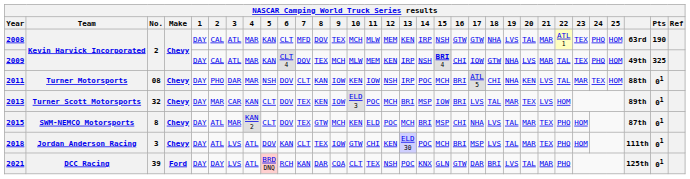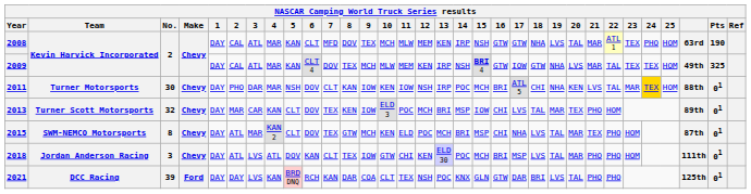2009 | 16: CHI -> GTW
2009 | 24: PHO -> TEX
2011 | No.: 08 -> 30
2011 | 24: no background -> gold background
2013 | 16: BRI -> CHI
2013 | 21: LVS -> PHO
2018 | 21: TEX -> PHO
2021 | 4: ATL -> KAN
2021 | 21: MAR -> PHO
